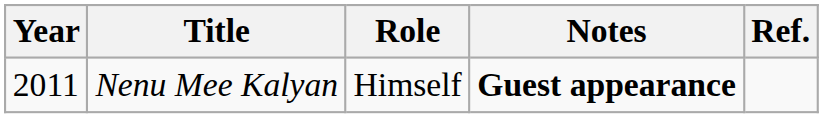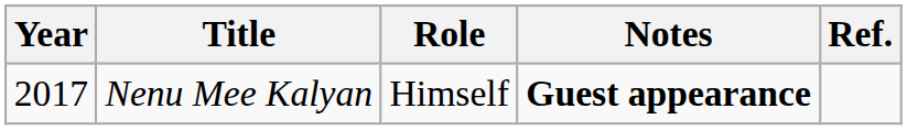Nenu Mee Kalyan | Year: 2011 -> 2017
